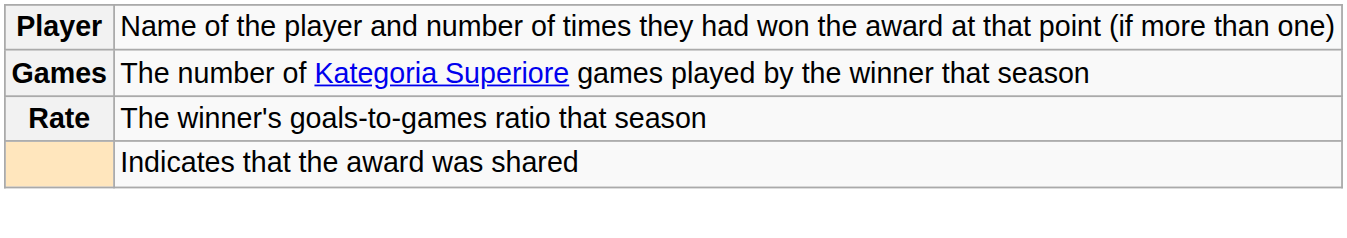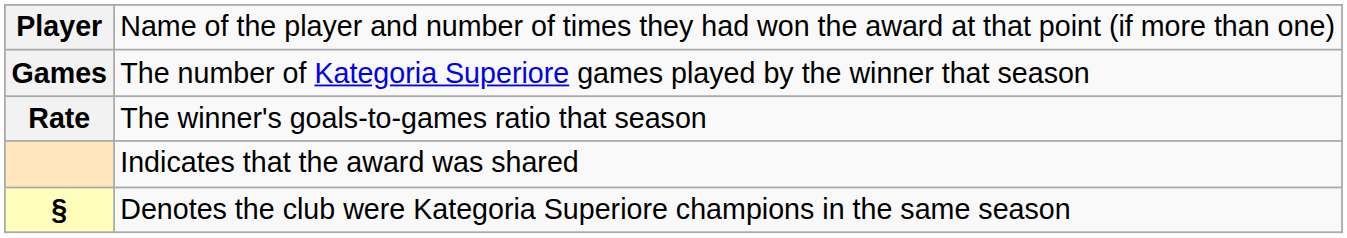+ row: § | Denotes the club were Kategoria Superiore champions in the same season
